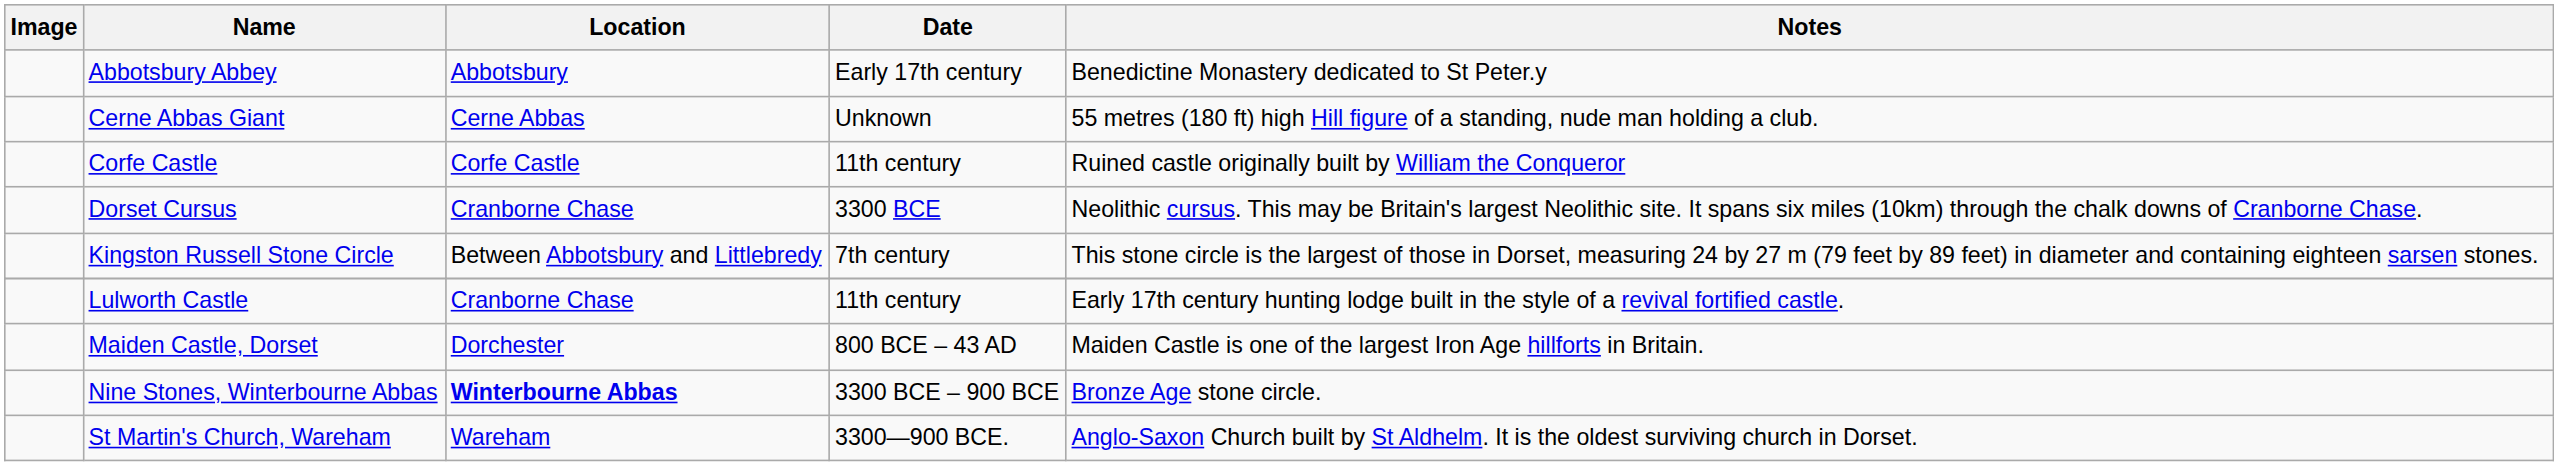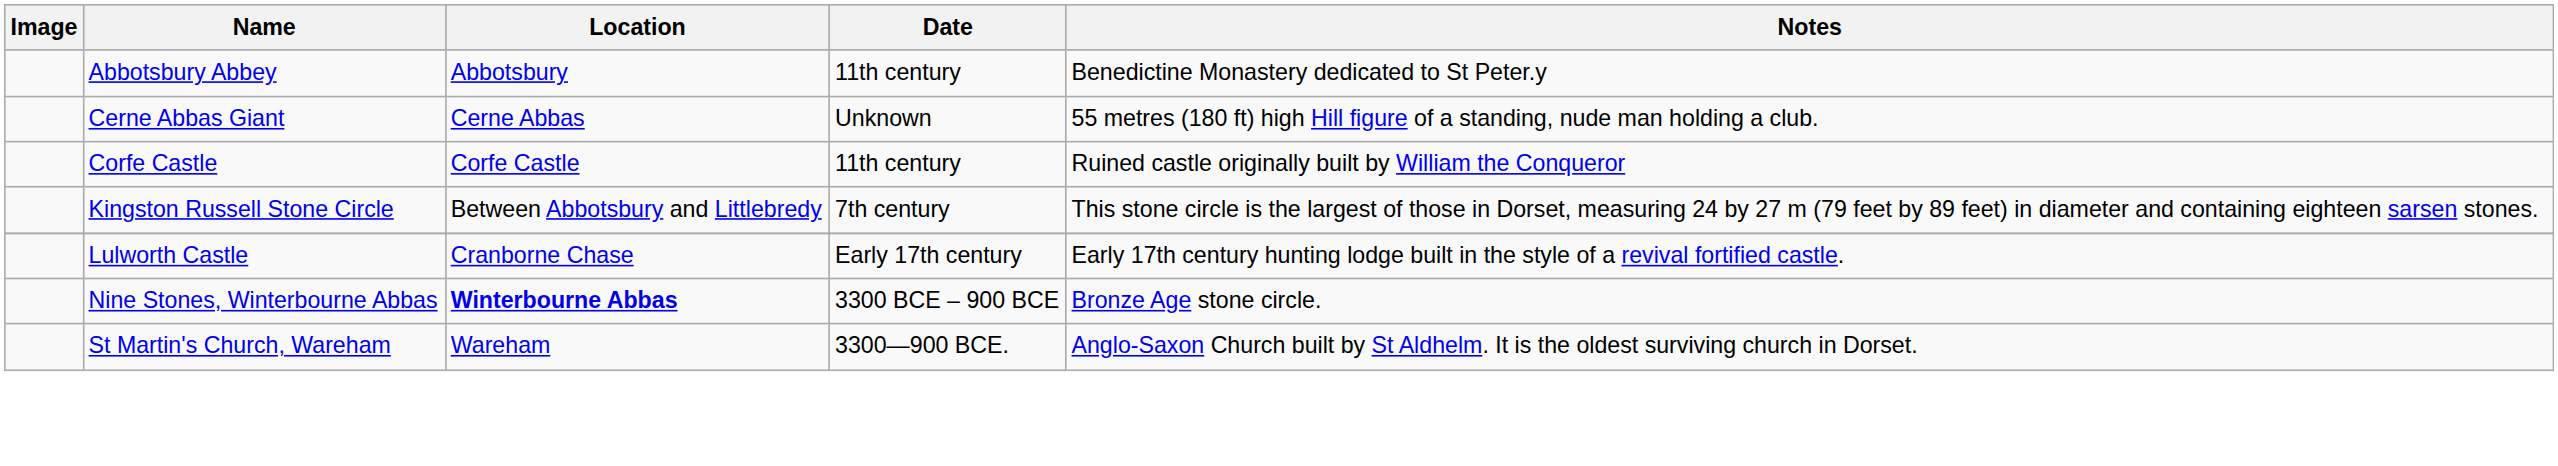Abbotsbury Abbey | Date: Early 17th century -> 11th century
- row: Dorset Cursus | Cranborne Chase | 3300 BCE | Neolithic cursus. This may be Britain's largest Neolithic site. It spans six miles (10km) through the chalk downs of Cranborne Chase.
Lulworth Castle | Date: 11th century -> Early 17th century
- row: Maiden Castle, Dorset | Dorchester | 800 BCE – 43 AD | Maiden Castle is one of the largest Iron Age hillforts in Britain.
